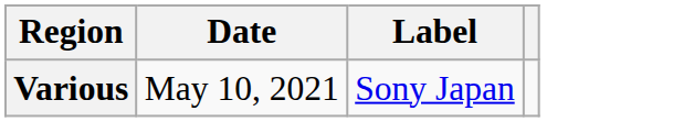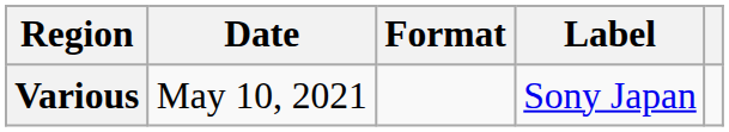+ column: Format
